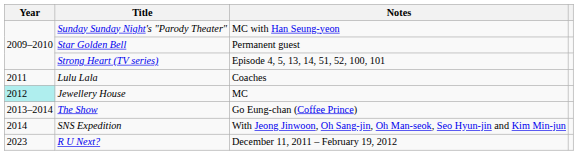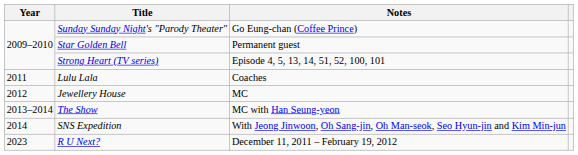Sunday Sunday Night's "Parody Theater" | Notes: MC with Han Seung-yeon -> Go Eung-chan (Coffee Prince)
Jewellery House | Year: paleturquoise background -> no background
The Show | Notes: Go Eung-chan (Coffee Prince) -> MC with Han Seung-yeon
